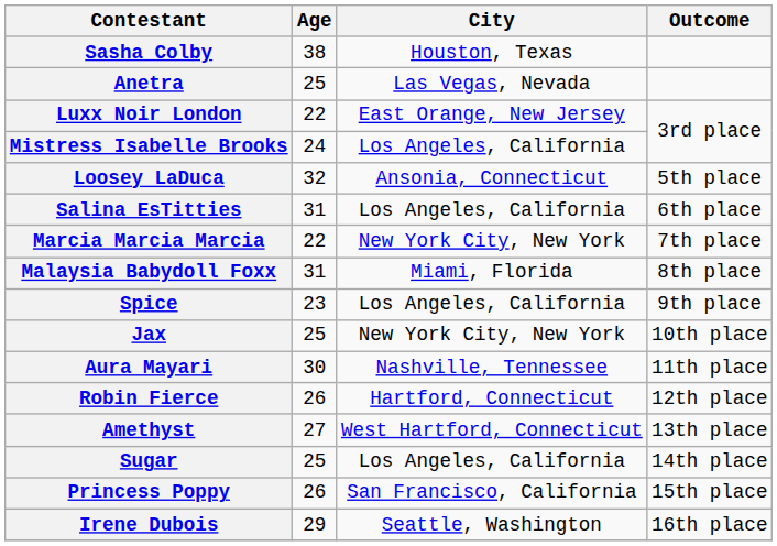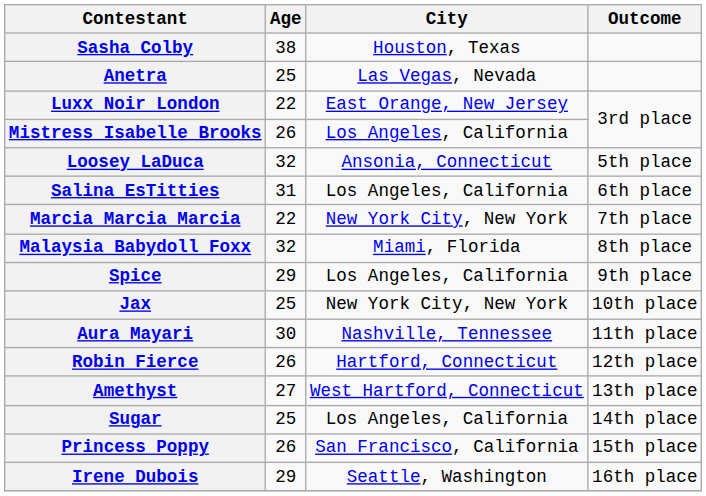Mistress Isabelle Brooks | Age: 24 -> 26
Malaysia Babydoll Foxx | Age: 31 -> 32
Spice | Age: 23 -> 29
